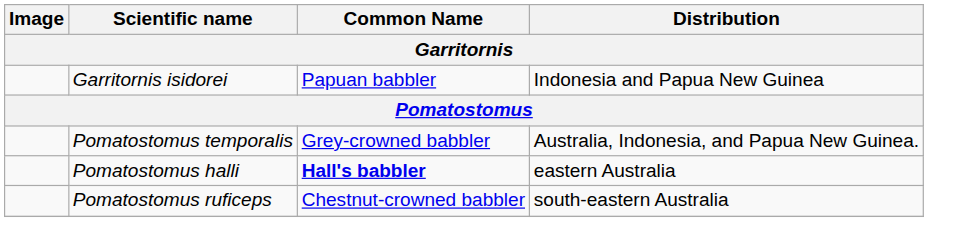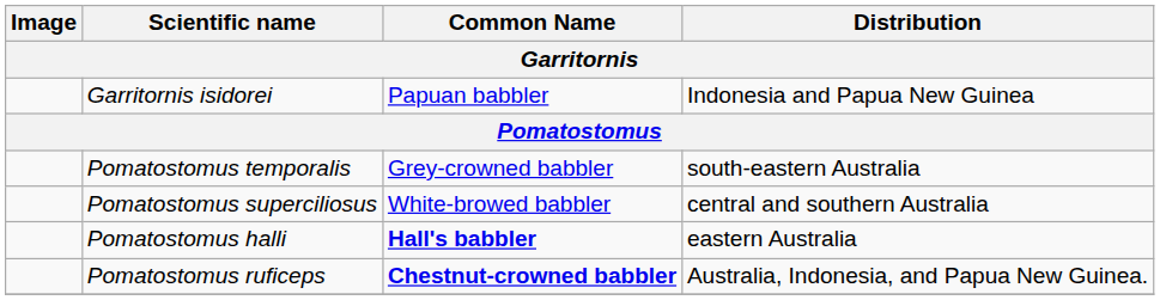Pomatostomus temporalis | Distribution: Australia, Indonesia, and Papua New Guinea. -> south-eastern Australia
+ row: Pomatostomus superciliosus | White-browed babbler | central and southern Australia
Pomatostomus ruficeps | Common Name: normal -> bold
Pomatostomus ruficeps | Distribution: south-eastern Australia -> Australia, Indonesia, and Papua New Guinea.
